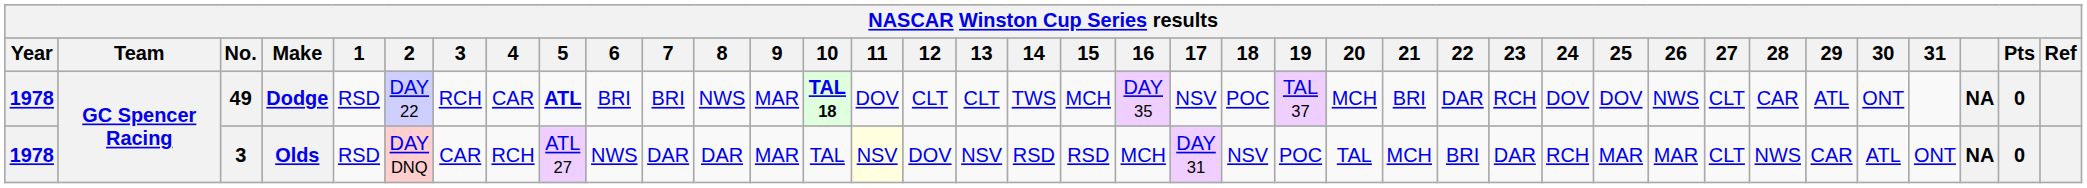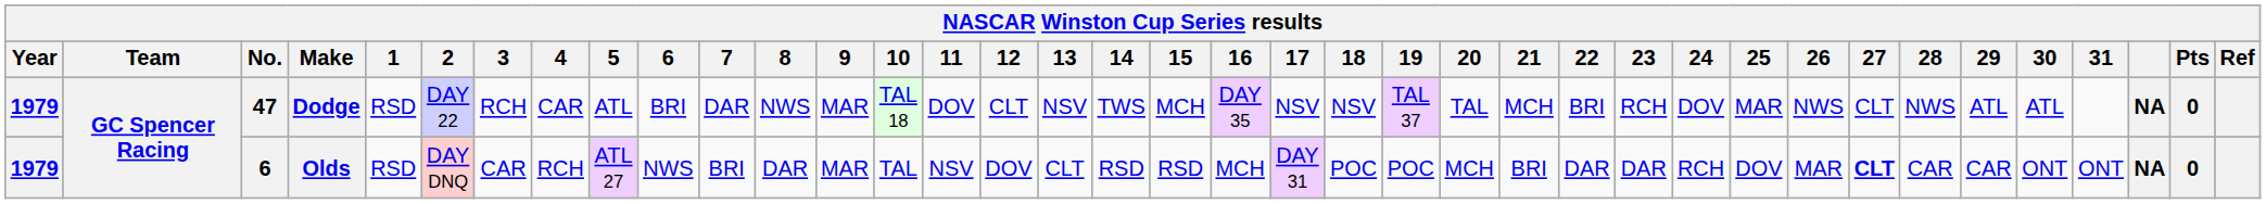Dodge | Year: 1978 -> 1979
Dodge | No.: 49 -> 47
Dodge | 5: bold -> normal
Dodge | 7: BRI -> DAR
Dodge | 10: bold -> normal
Dodge | 13: CLT -> NSV
Dodge | 18: POC -> NSV
Dodge | 20: MCH -> TAL
Dodge | 21: BRI -> MCH
Dodge | 22: DAR -> BRI
Dodge | 25: DOV -> MAR
Dodge | 28: CAR -> NWS
Dodge | 30: ONT -> ATL
Olds | Year: 1978 -> 1979
Olds | No.: 3 -> 6
Olds | 7: DAR -> BRI
Olds | 11: lightyellow background -> no background
Olds | 13: NSV -> CLT
Olds | 18: NSV -> POC
Olds | 20: TAL -> MCH
Olds | 21: MCH -> BRI
Olds | 22: BRI -> DAR
Olds | 25: MAR -> DOV
Olds | 27: normal -> bold
Olds | 28: NWS -> CAR
Olds | 30: ATL -> ONT
